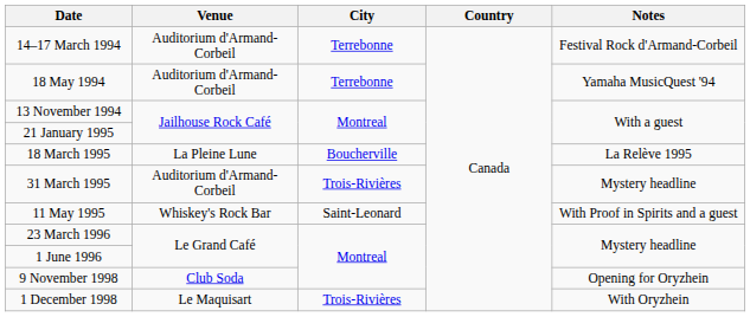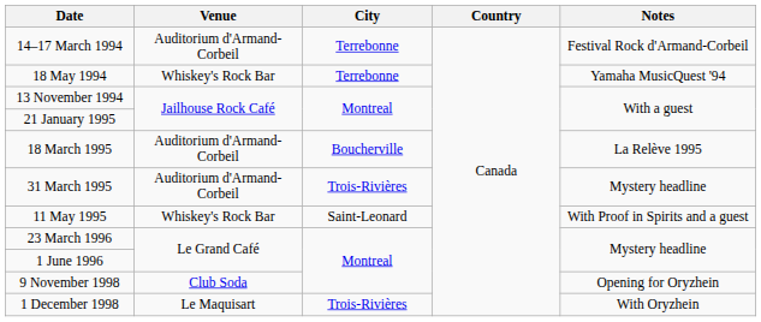18 May 1994 | Venue: Auditorium d'Armand-Corbeil -> Whiskey's Rock Bar
18 March 1995 | Venue: La Pleine Lune -> Auditorium d'Armand-Corbeil
